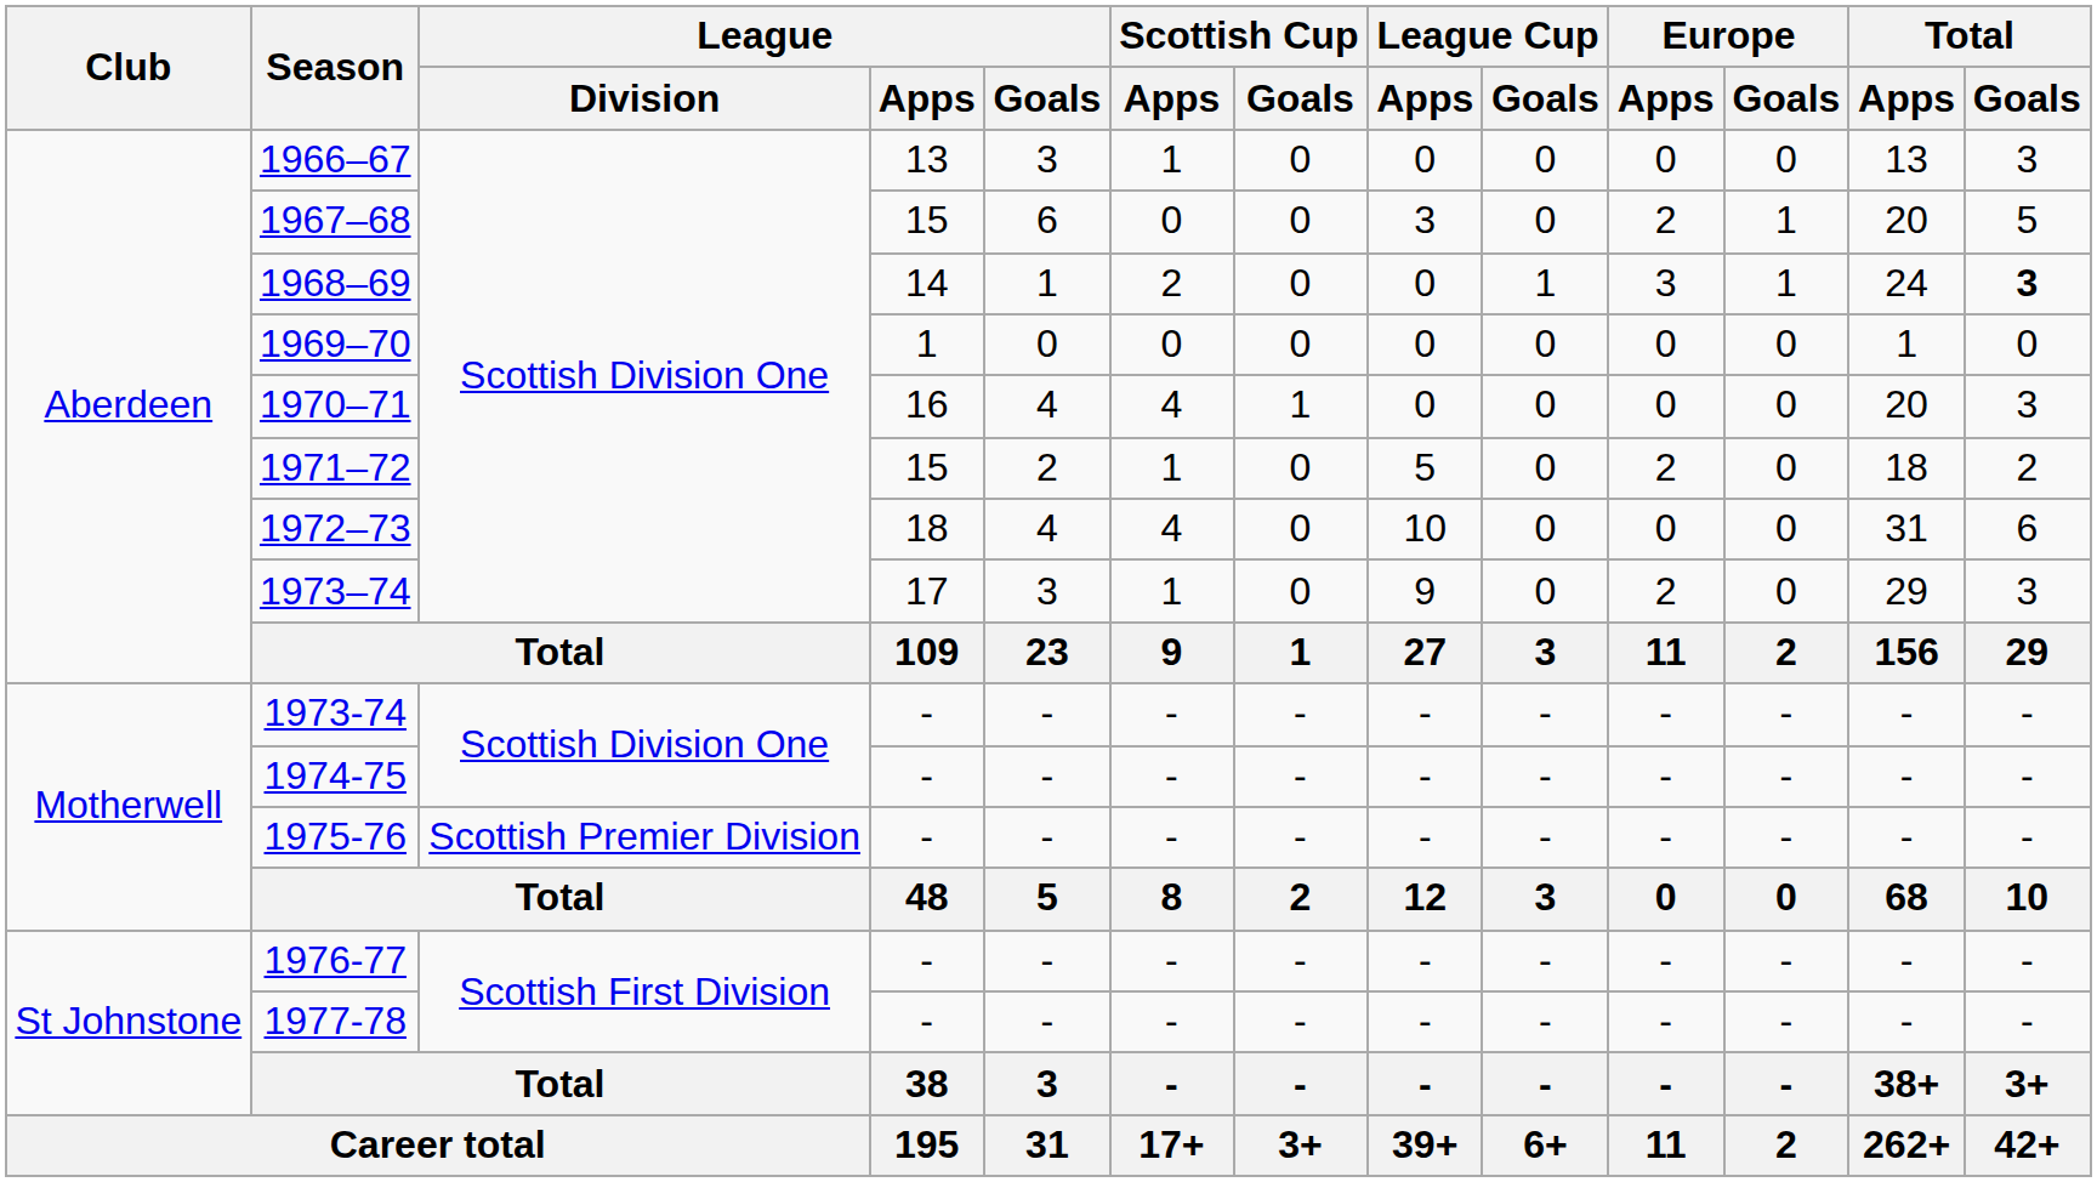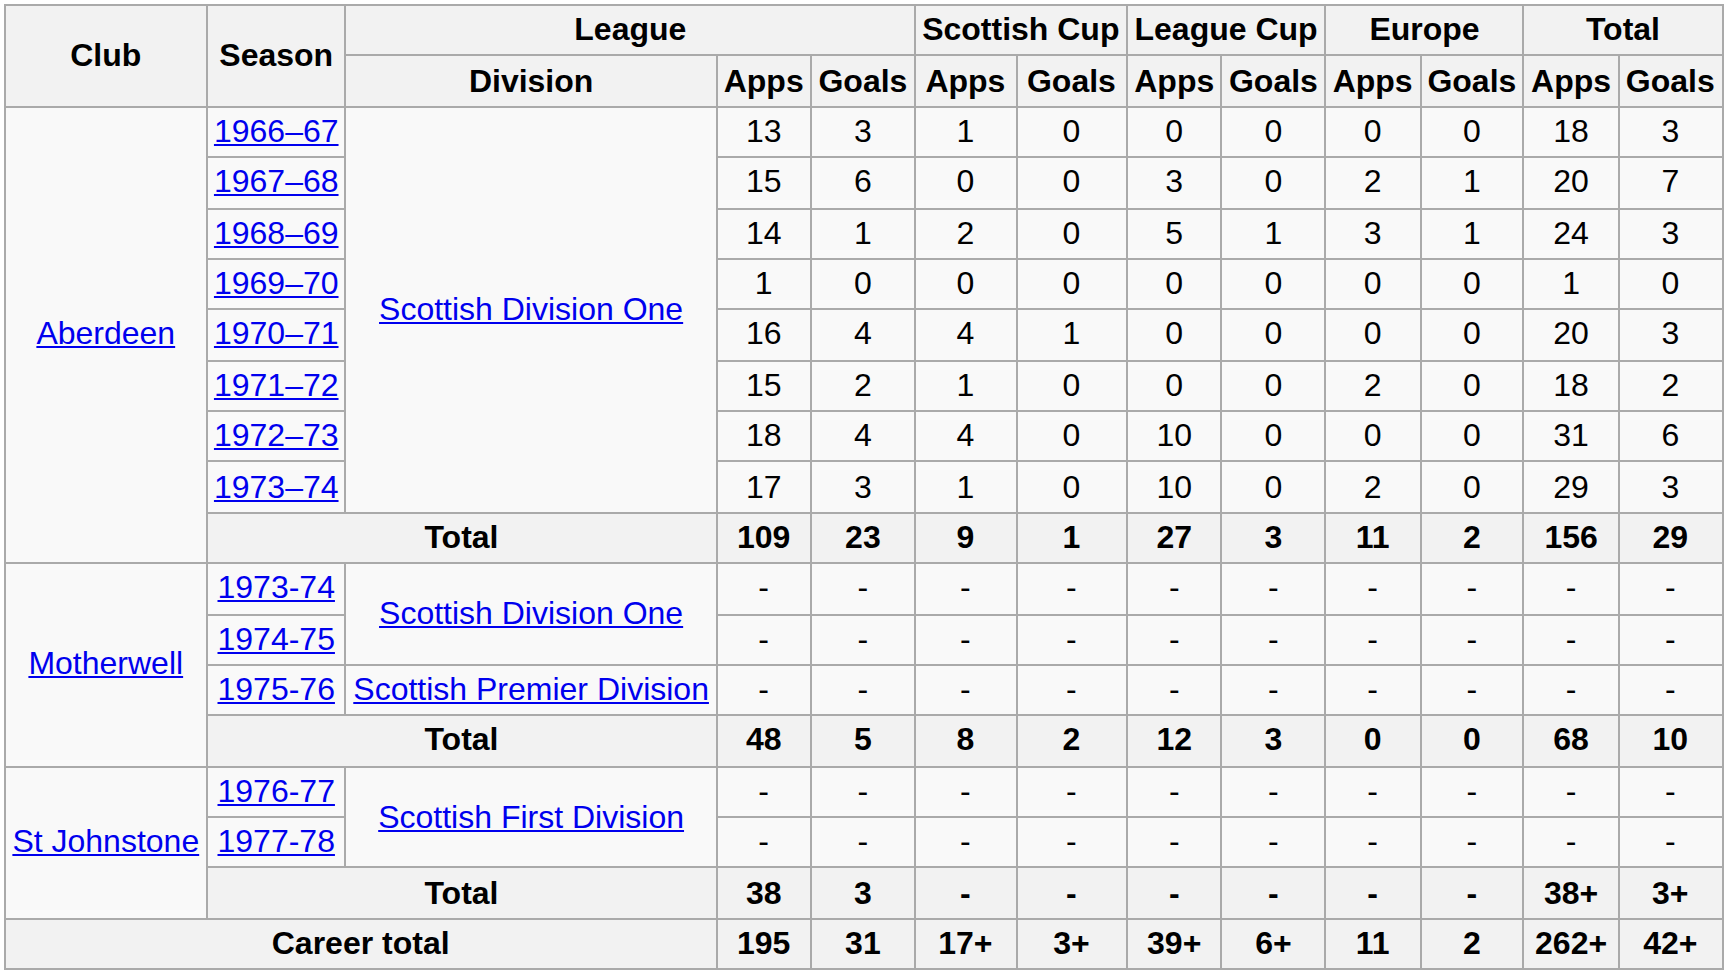1966–67 | Total / Apps: 13 -> 18
1967–68 | Total / Goals: 5 -> 7
1968–69 | League Cup / Apps: 0 -> 5
1968–69 | Total / Goals: bold -> normal
1971–72 | League Cup / Apps: 5 -> 0
1973–74 | League Cup / Apps: 9 -> 10
